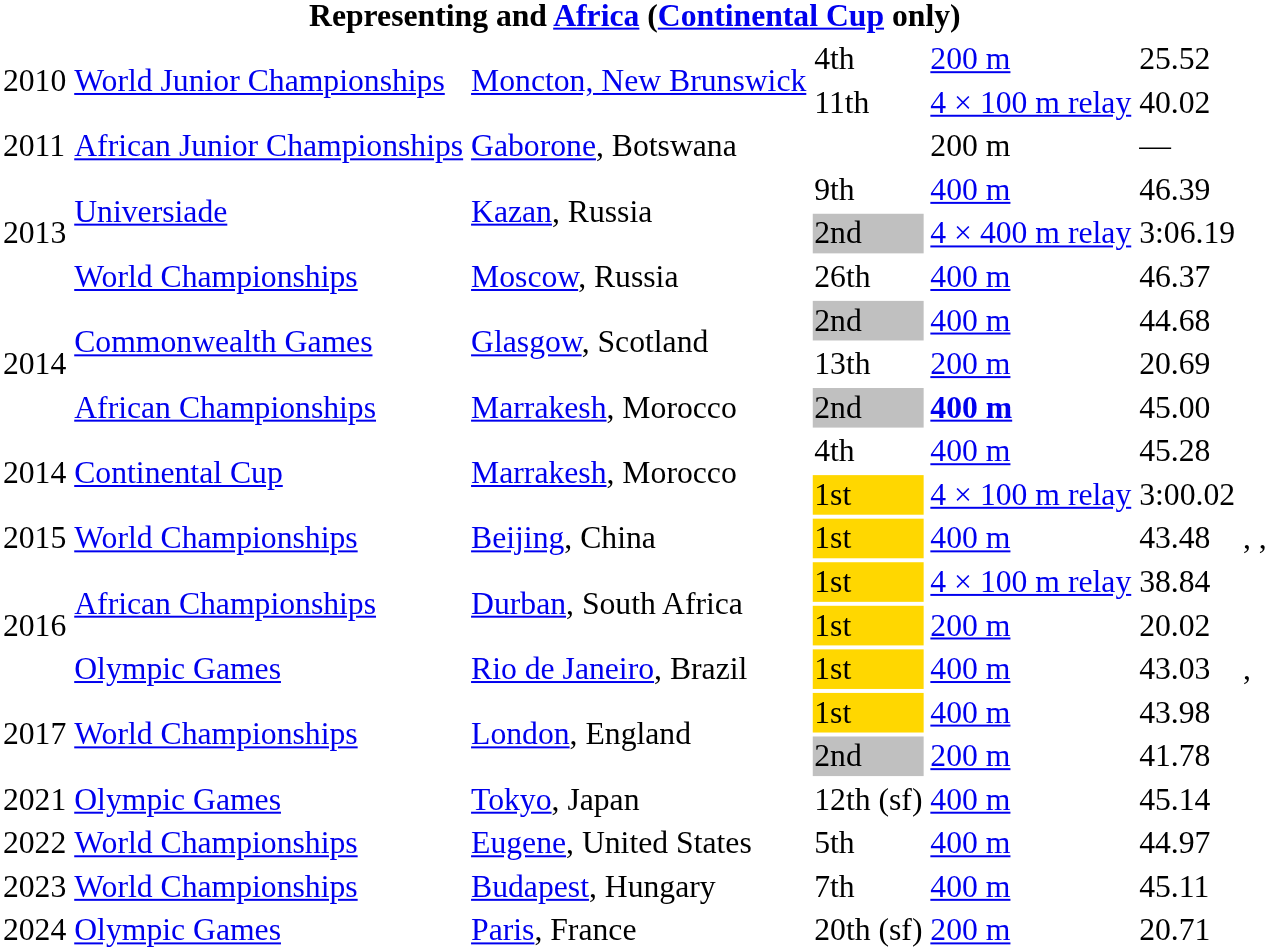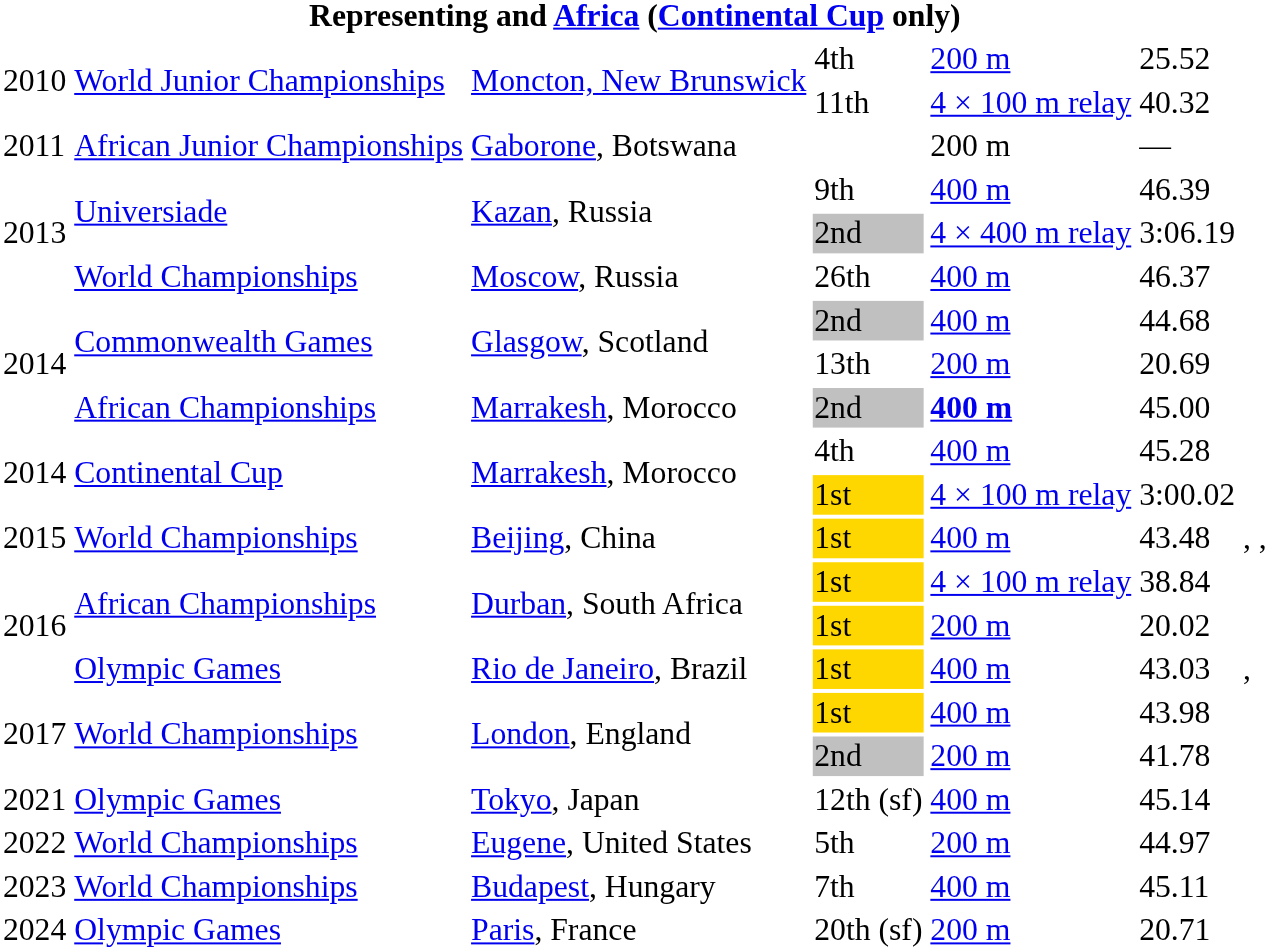Moncton, New Brunswick / 11th | column 6: 40.02 -> 40.32
Eugene, United States | column 5: 400 m -> 200 m
